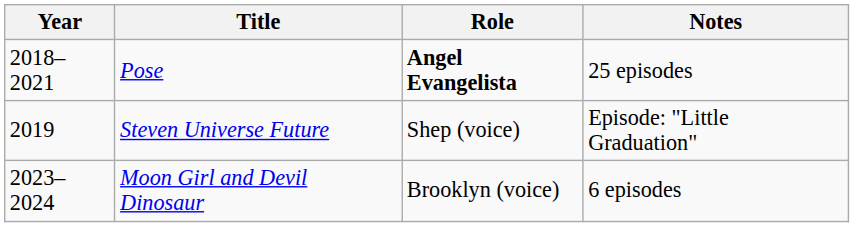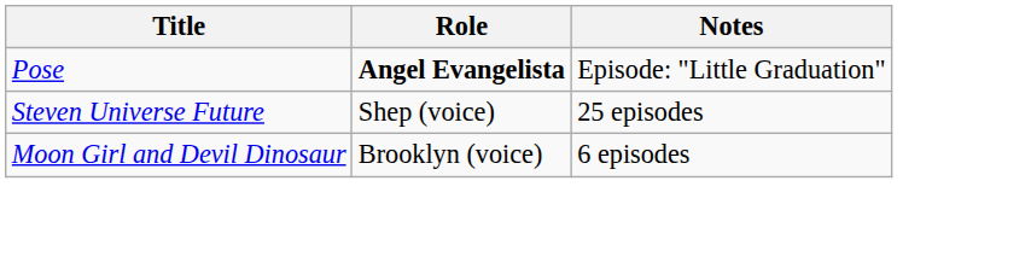- column: Year | 2018–2021 | 2019 | 2023–2024
Pose | Notes: 25 episodes -> Episode: "Little Graduation"
Steven Universe Future | Notes: Episode: "Little Graduation" -> 25 episodes
